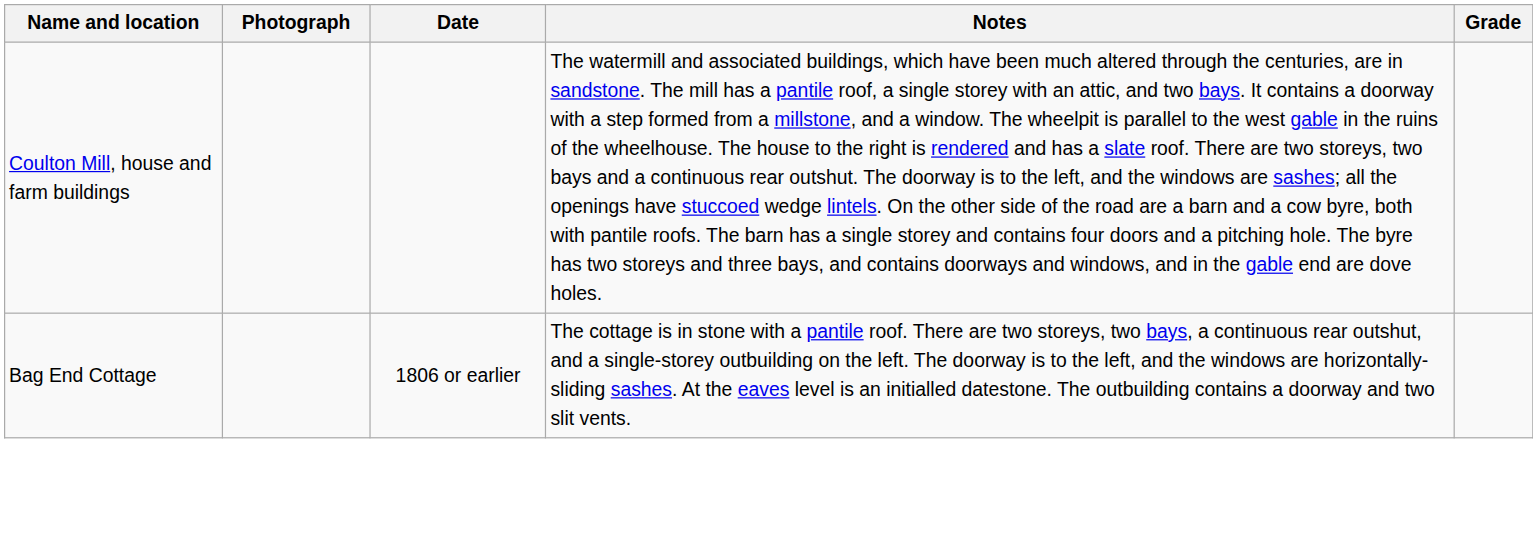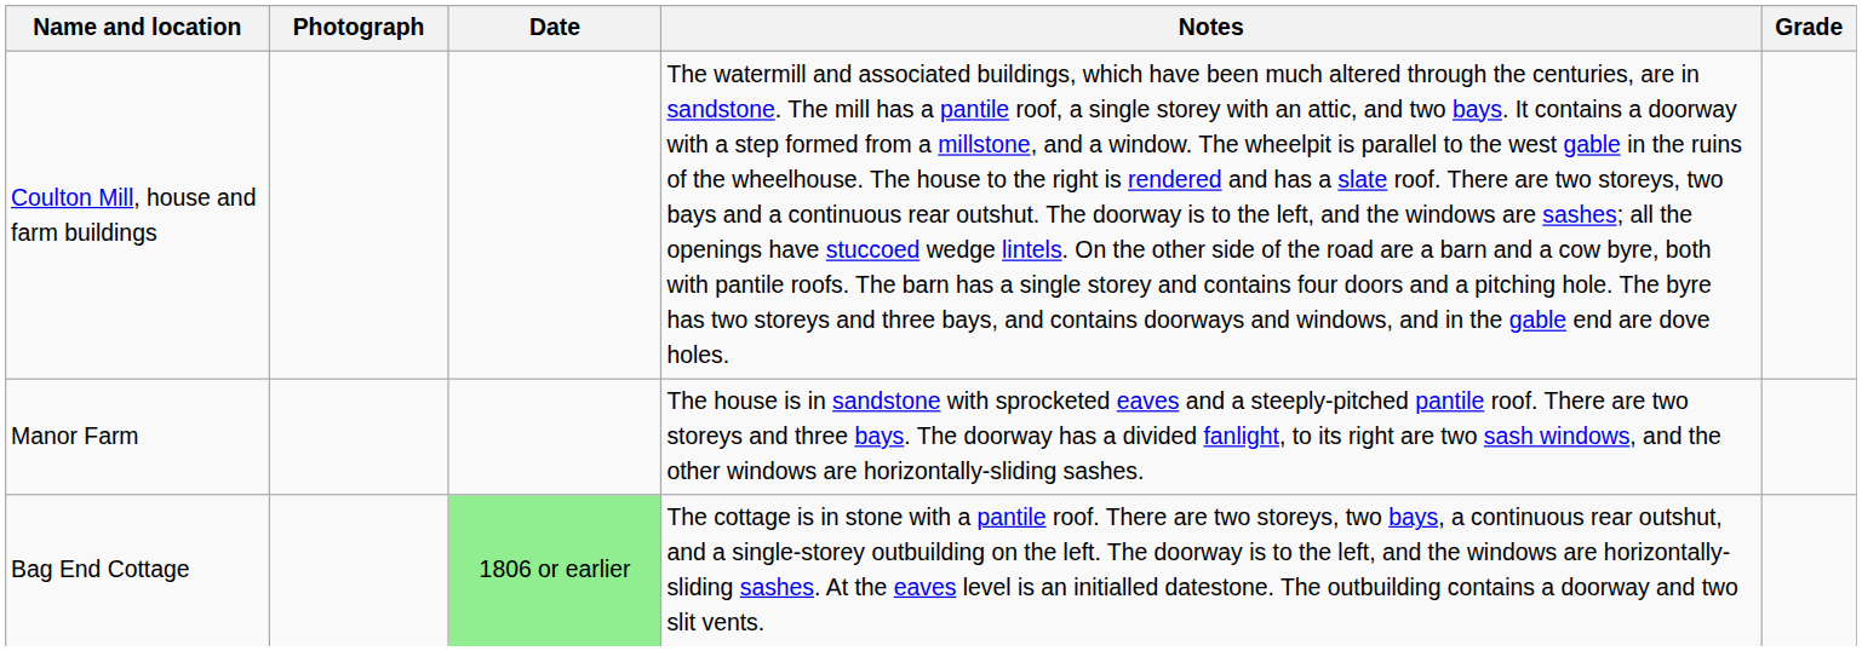+ row: Manor Farm | The house is in sandstone with sprocketed eaves and a steeply-pitched pantile roof. There are two storeys and three bays. The doorway has a divided fanlight, to its right are two sash windows, and the other windows are horizontally-sliding sashes.
Bag End Cottage | Date: no background -> lightgreen background
